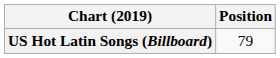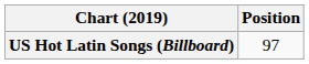US Hot Latin Songs (Billboard) | Position: 79 -> 97
